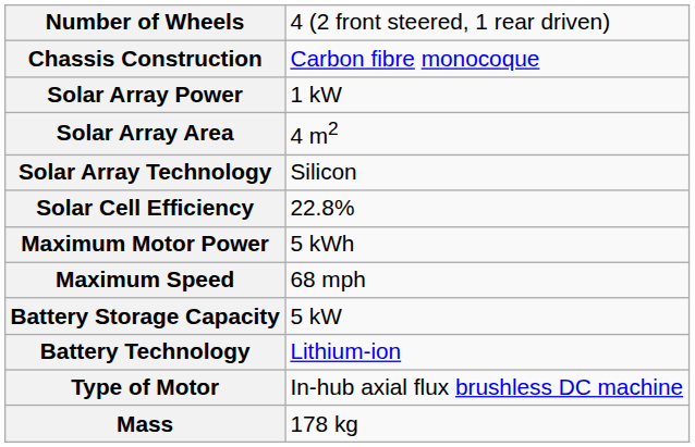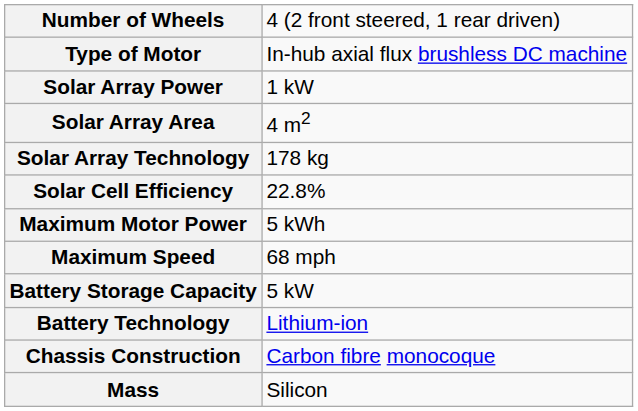rows swapped: Type of Motor <-> Chassis Construction
Solar Array Technology | column 2: Silicon -> 178 kg
Mass | column 2: 178 kg -> Silicon
